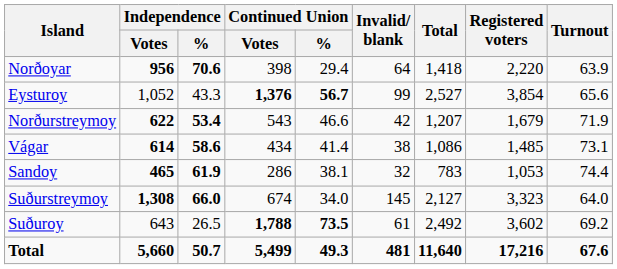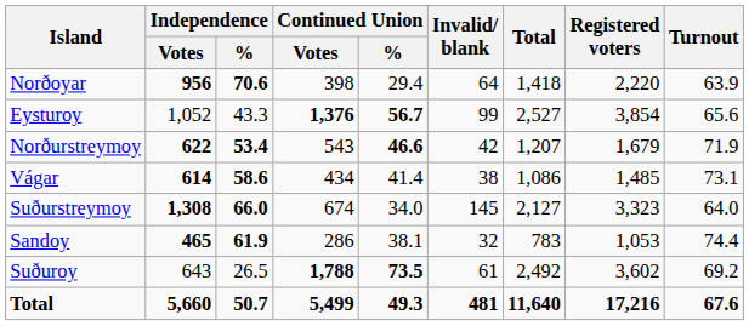Norðurstreymoy | Continued Union / %: normal -> bold
rows swapped: Suðurstreymoy <-> Sandoy
